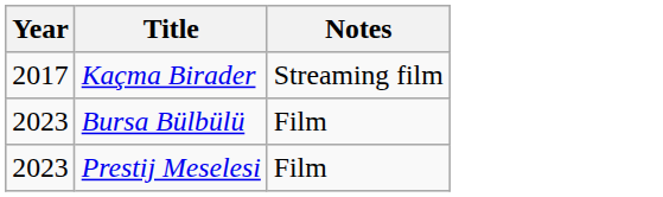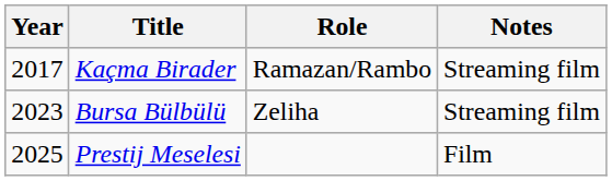+ column: Role | Ramazan/Rambo | Zeliha
Bursa Bülbülü | Notes: Film -> Streaming film
Prestij Meselesi | Year: 2023 -> 2025
